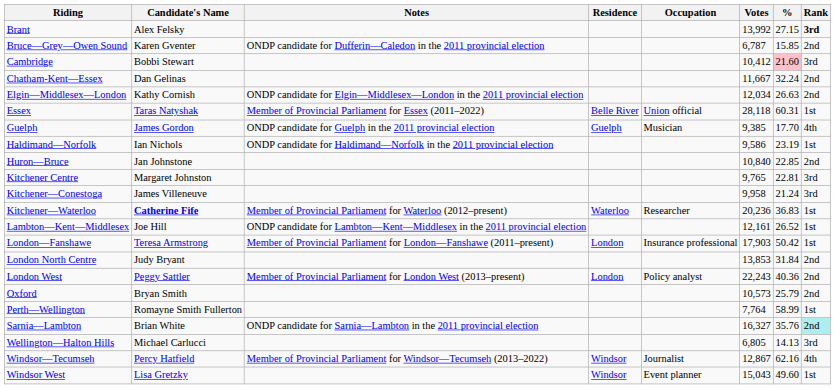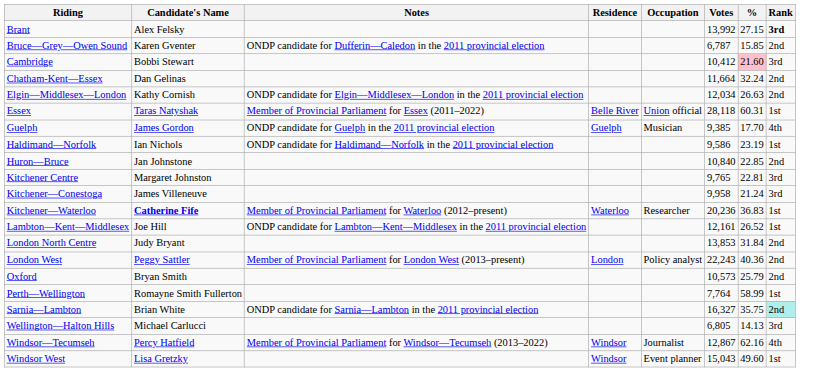Chatham-Kent—Essex | Votes: 11,667 -> 11,664
- row: London—Fanshawe | Teresa Armstrong | Member of Provincial Parliament for London—Fanshawe (2011–present) | London | Insurance professional | 17,903 | 50.42 | 1st
Sarnia—Lambton | %: 35.76 -> 35.75
